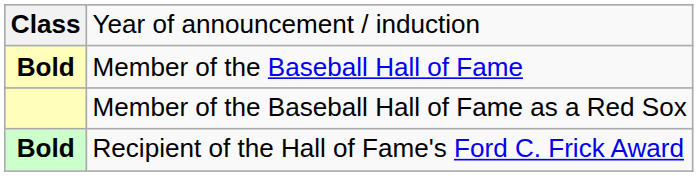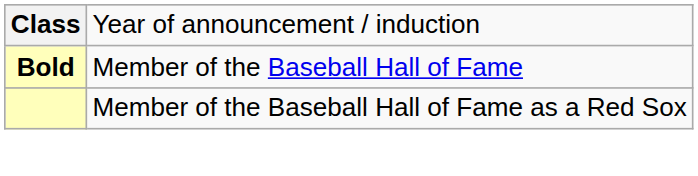- row: Bold | Recipient of the Hall of Fame's Ford C. Frick Award
